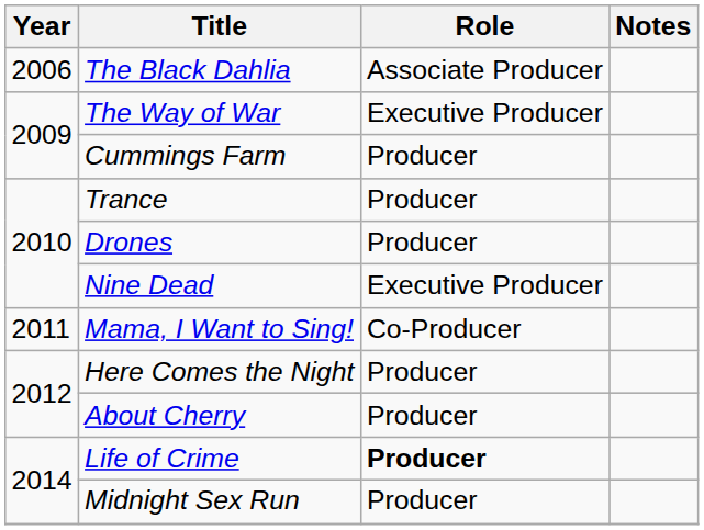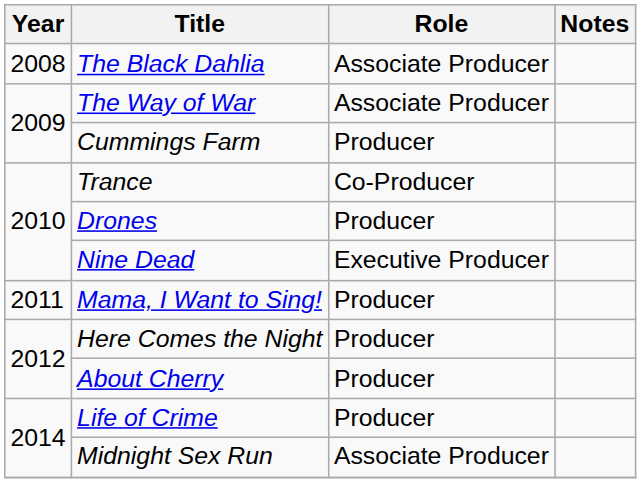The Black Dahlia | Year: 2006 -> 2008
The Way of War | Role: Executive Producer -> Associate Producer
Trance | Role: Producer -> Co-Producer
Mama, I Want to Sing! | Role: Co-Producer -> Producer
Life of Crime | Role: bold -> normal
Midnight Sex Run | Role: Producer -> Associate Producer
